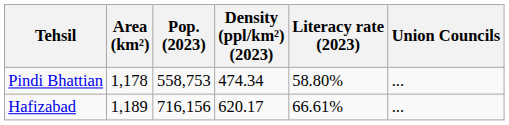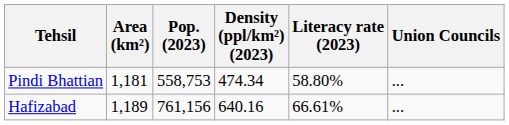Pindi Bhattian | Area (km²): 1,178 -> 1,181
Hafizabad | Pop. (2023): 716,156 -> 761,156
Hafizabad | Density (ppl/km²) (2023): 620.17 -> 640.16
